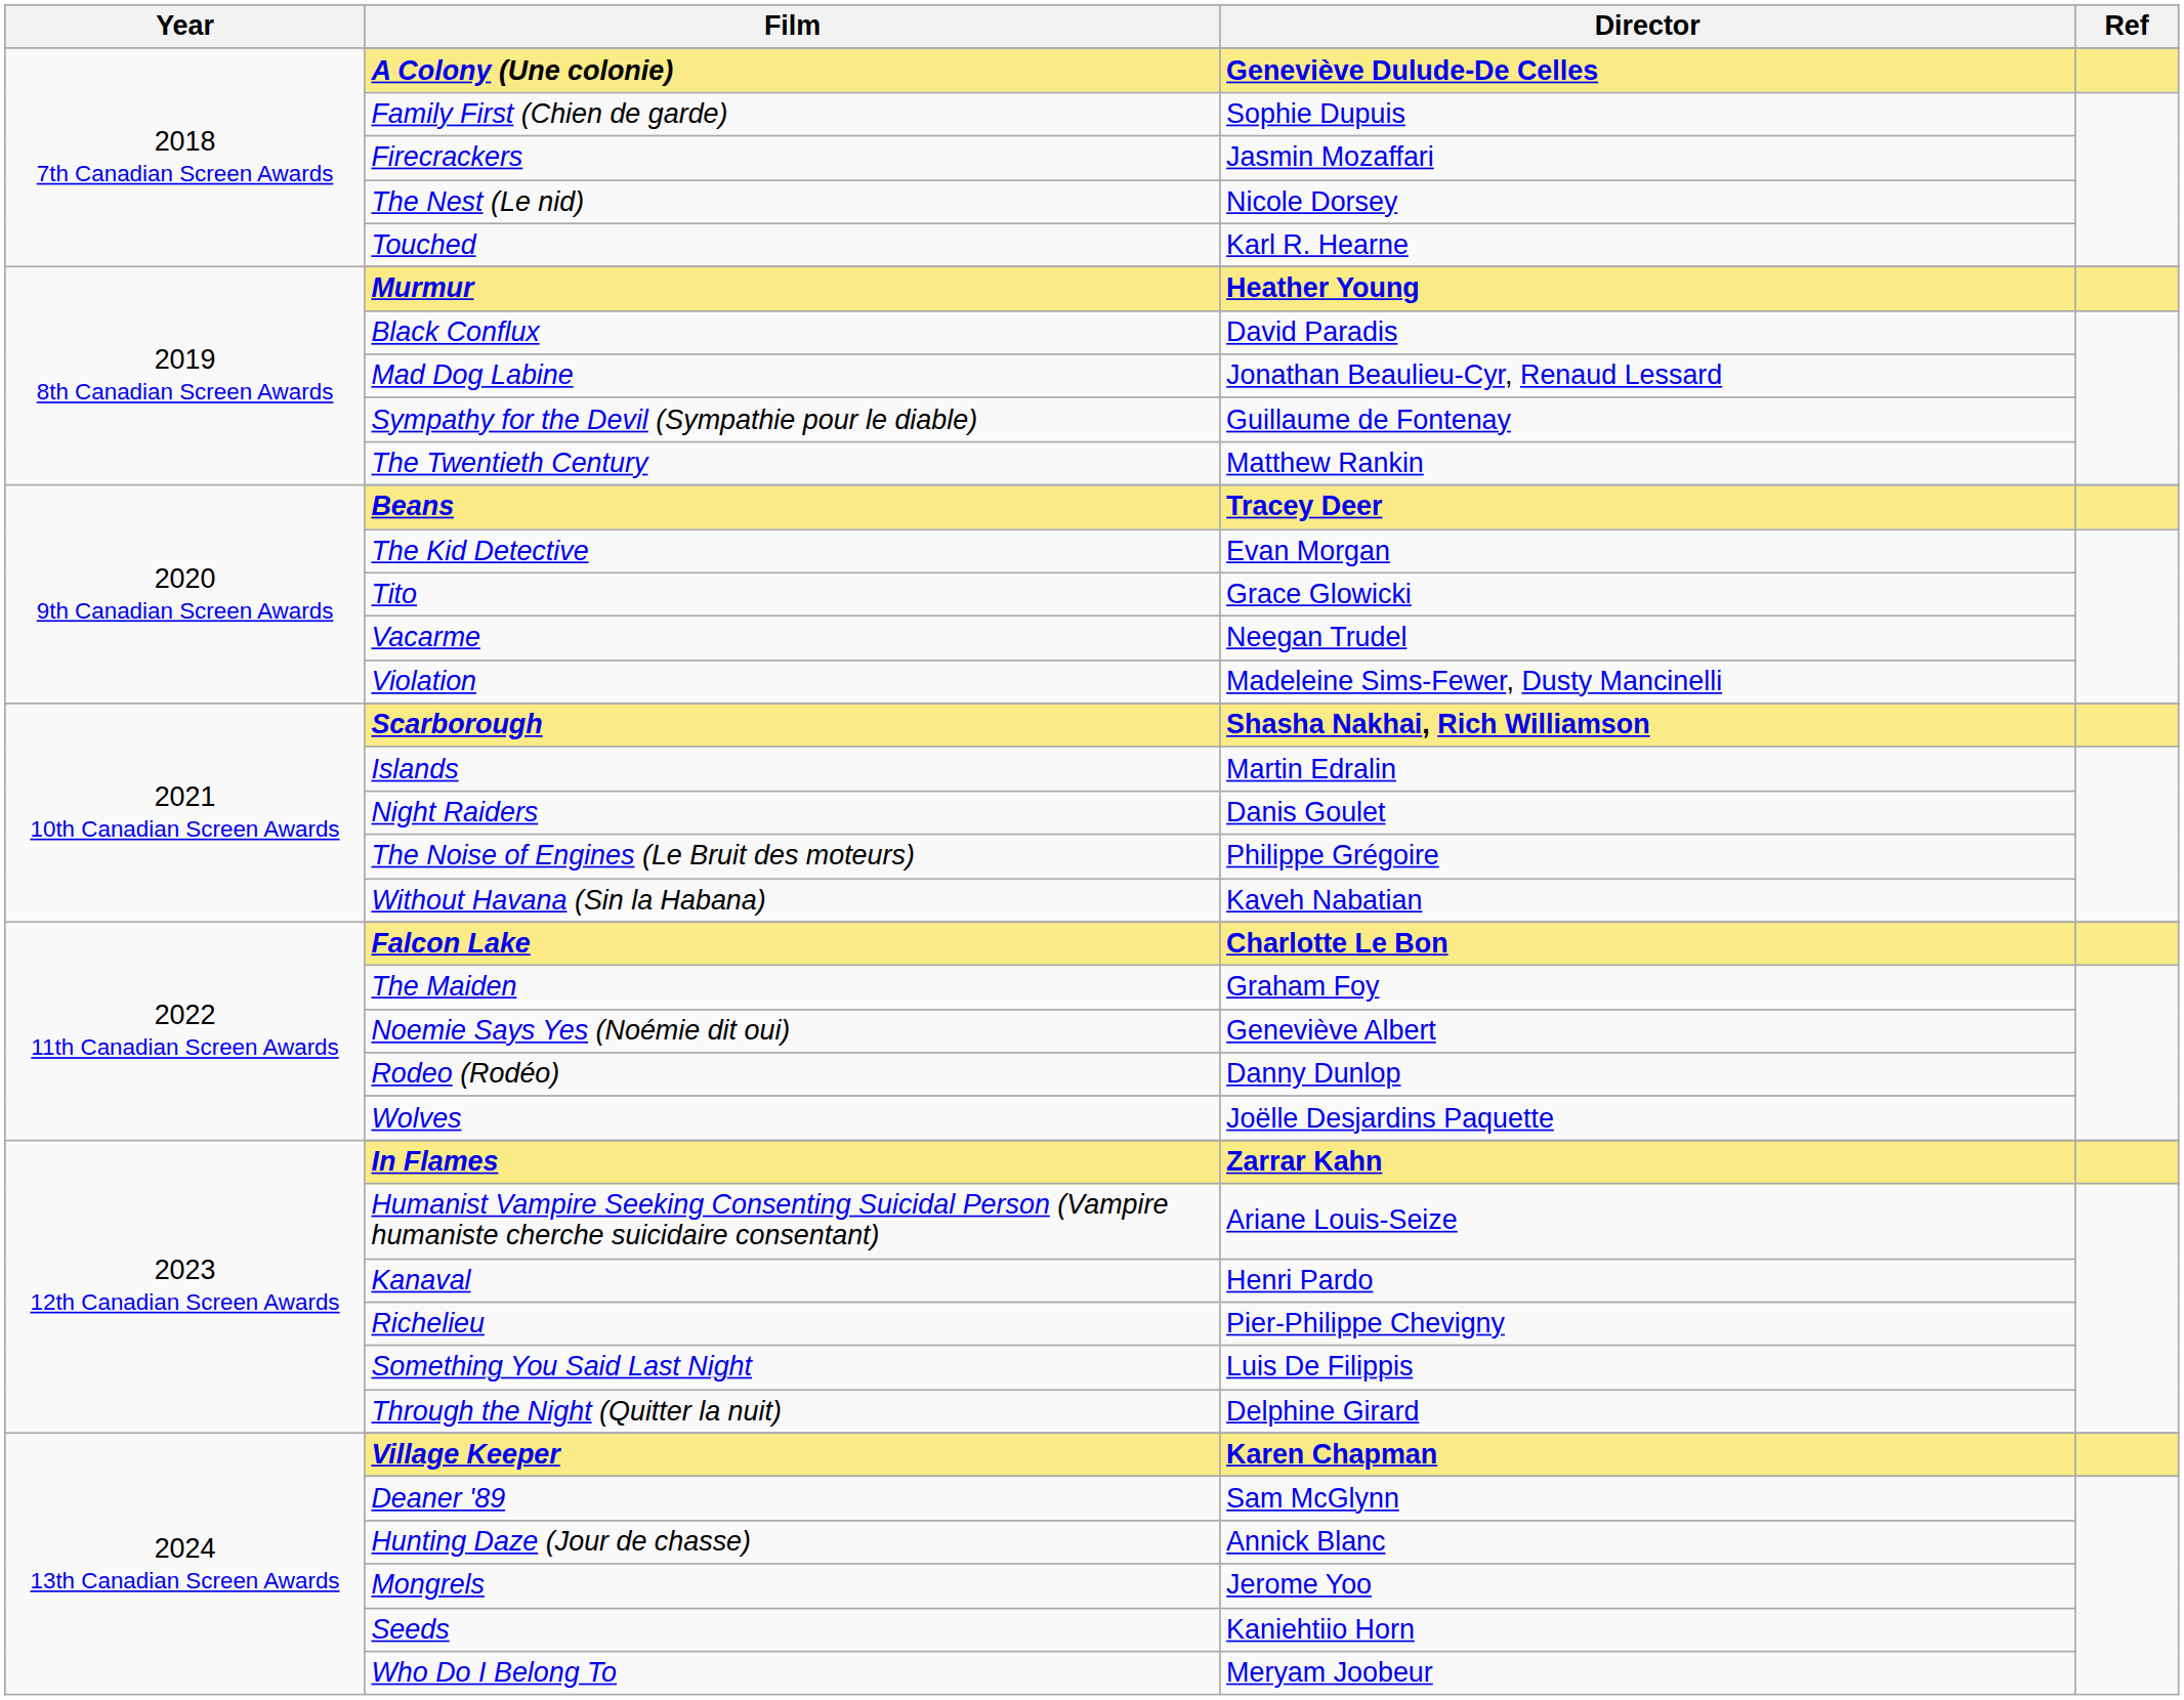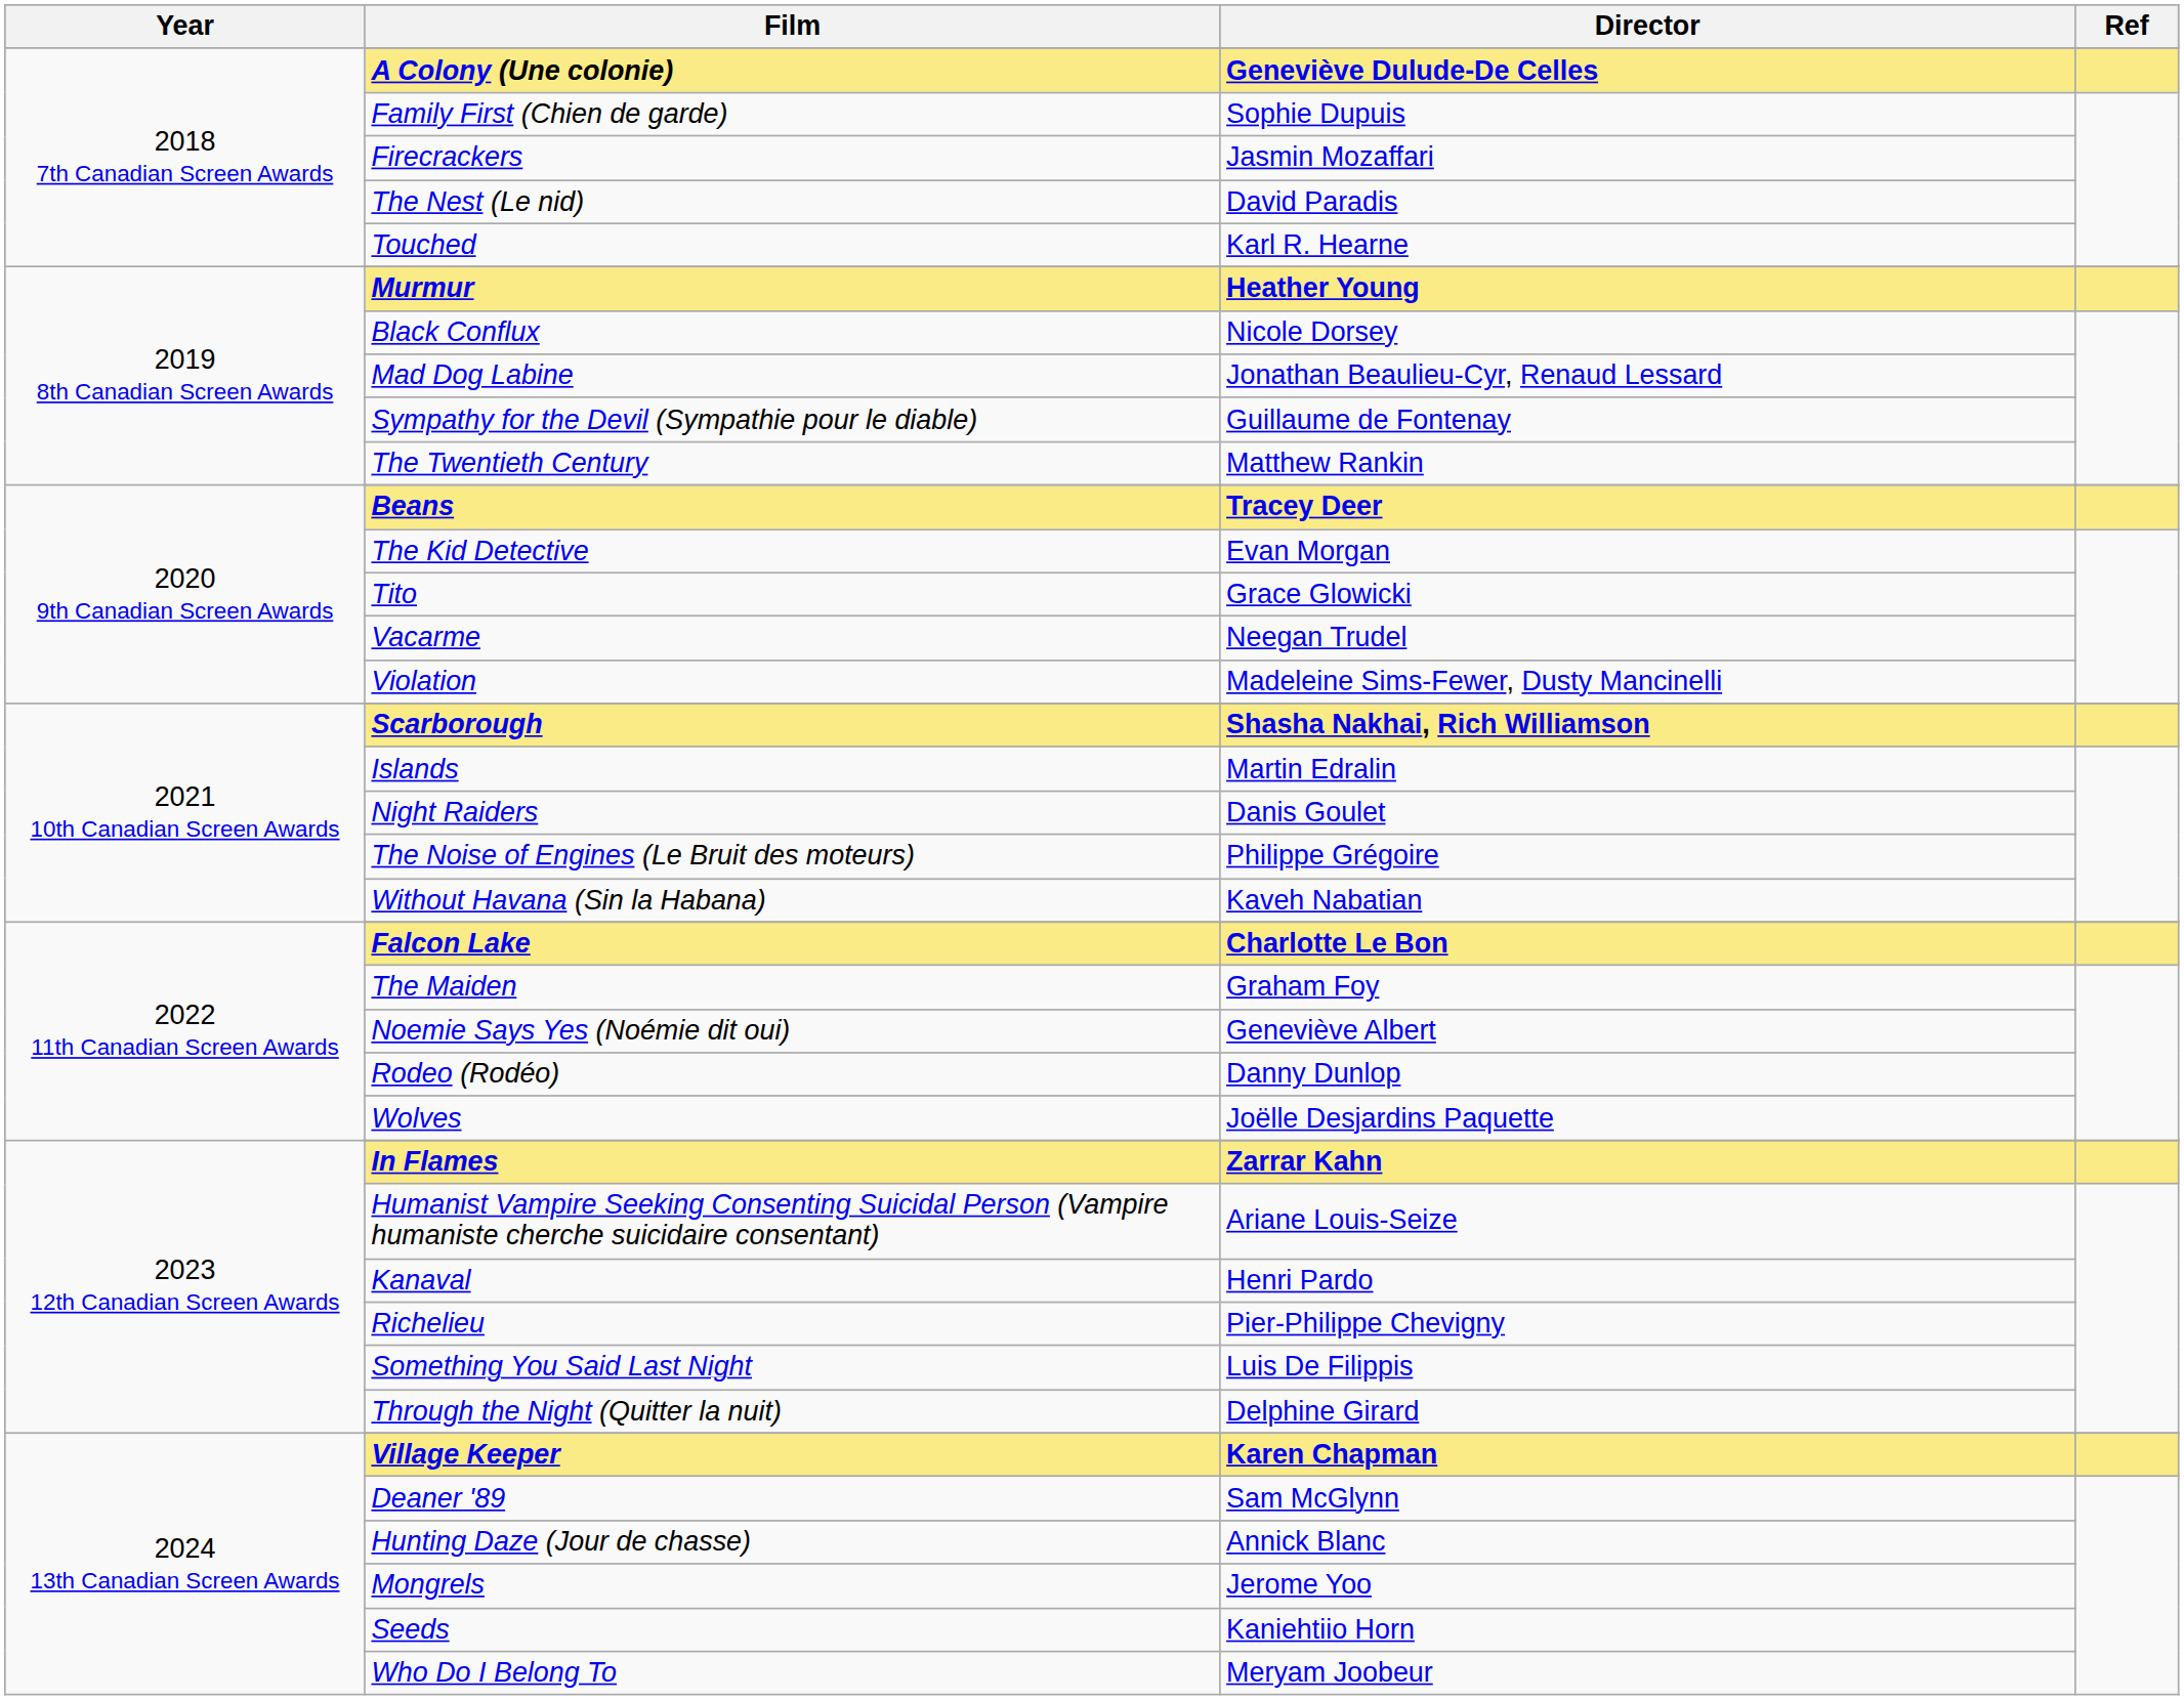The Nest (Le nid) | Director: Nicole Dorsey -> David Paradis
Black Conflux | Director: David Paradis -> Nicole Dorsey
